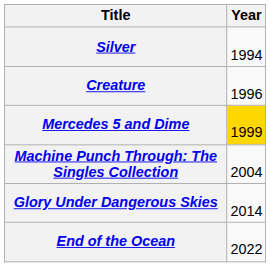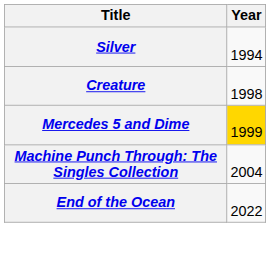Creature | Year: 1996 -> 1998
- row: Glory Under Dangerous Skies | 2014
